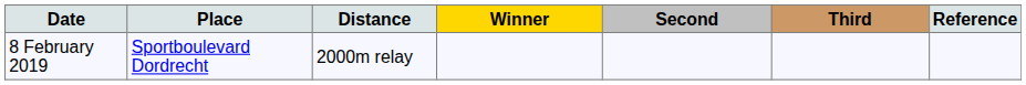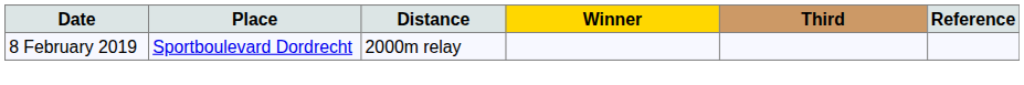- column: Second
